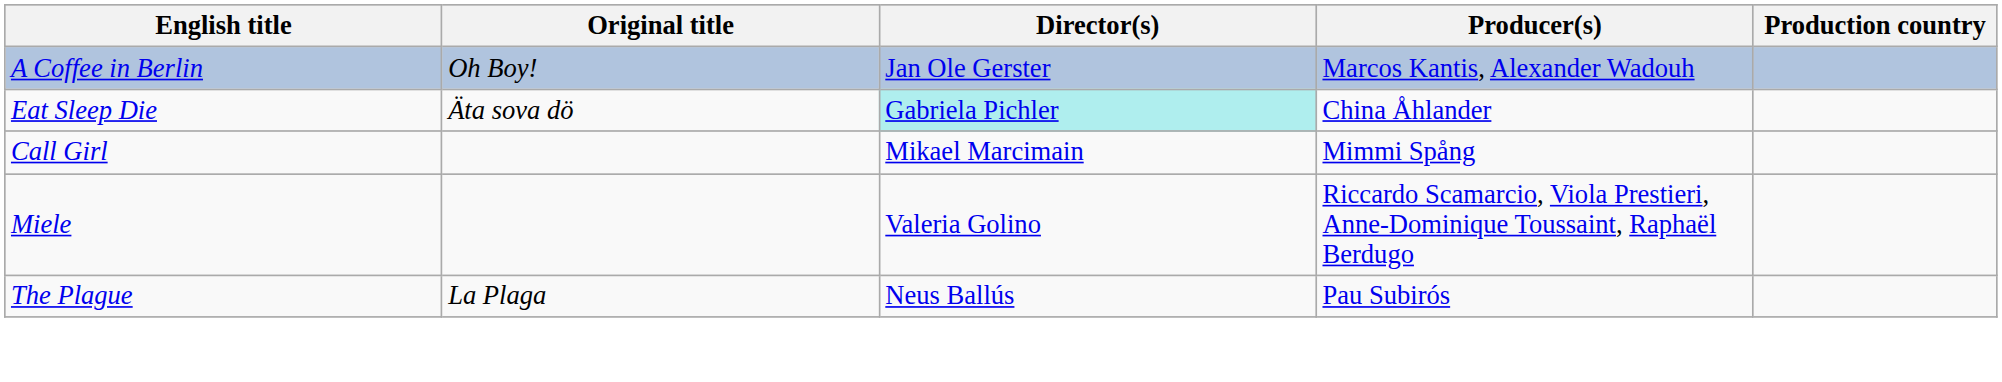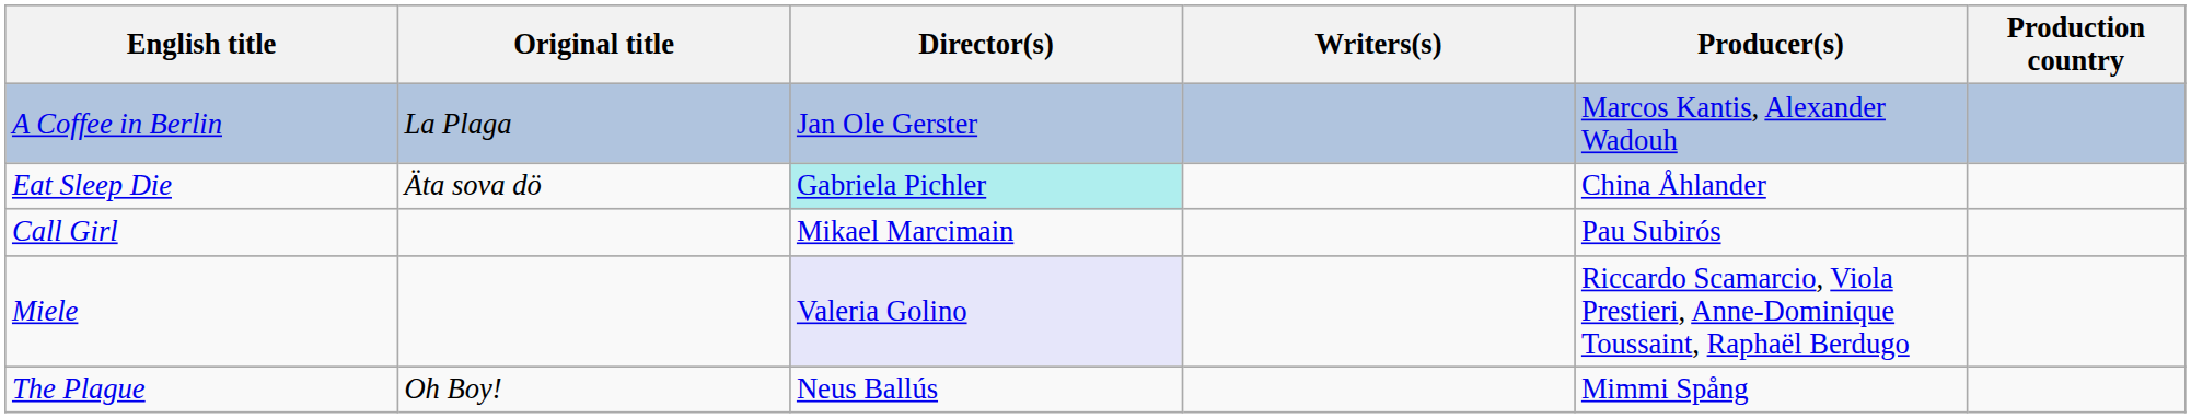+ column: Writers(s)
A Coffee in Berlin | Original title: Oh Boy! -> La Plaga
Call Girl | Producer(s): Mimmi Spång -> Pau Subirós
Miele | Director(s): no background -> lavender background
The Plague | Original title: La Plaga -> Oh Boy!
The Plague | Producer(s): Pau Subirós -> Mimmi Spång
